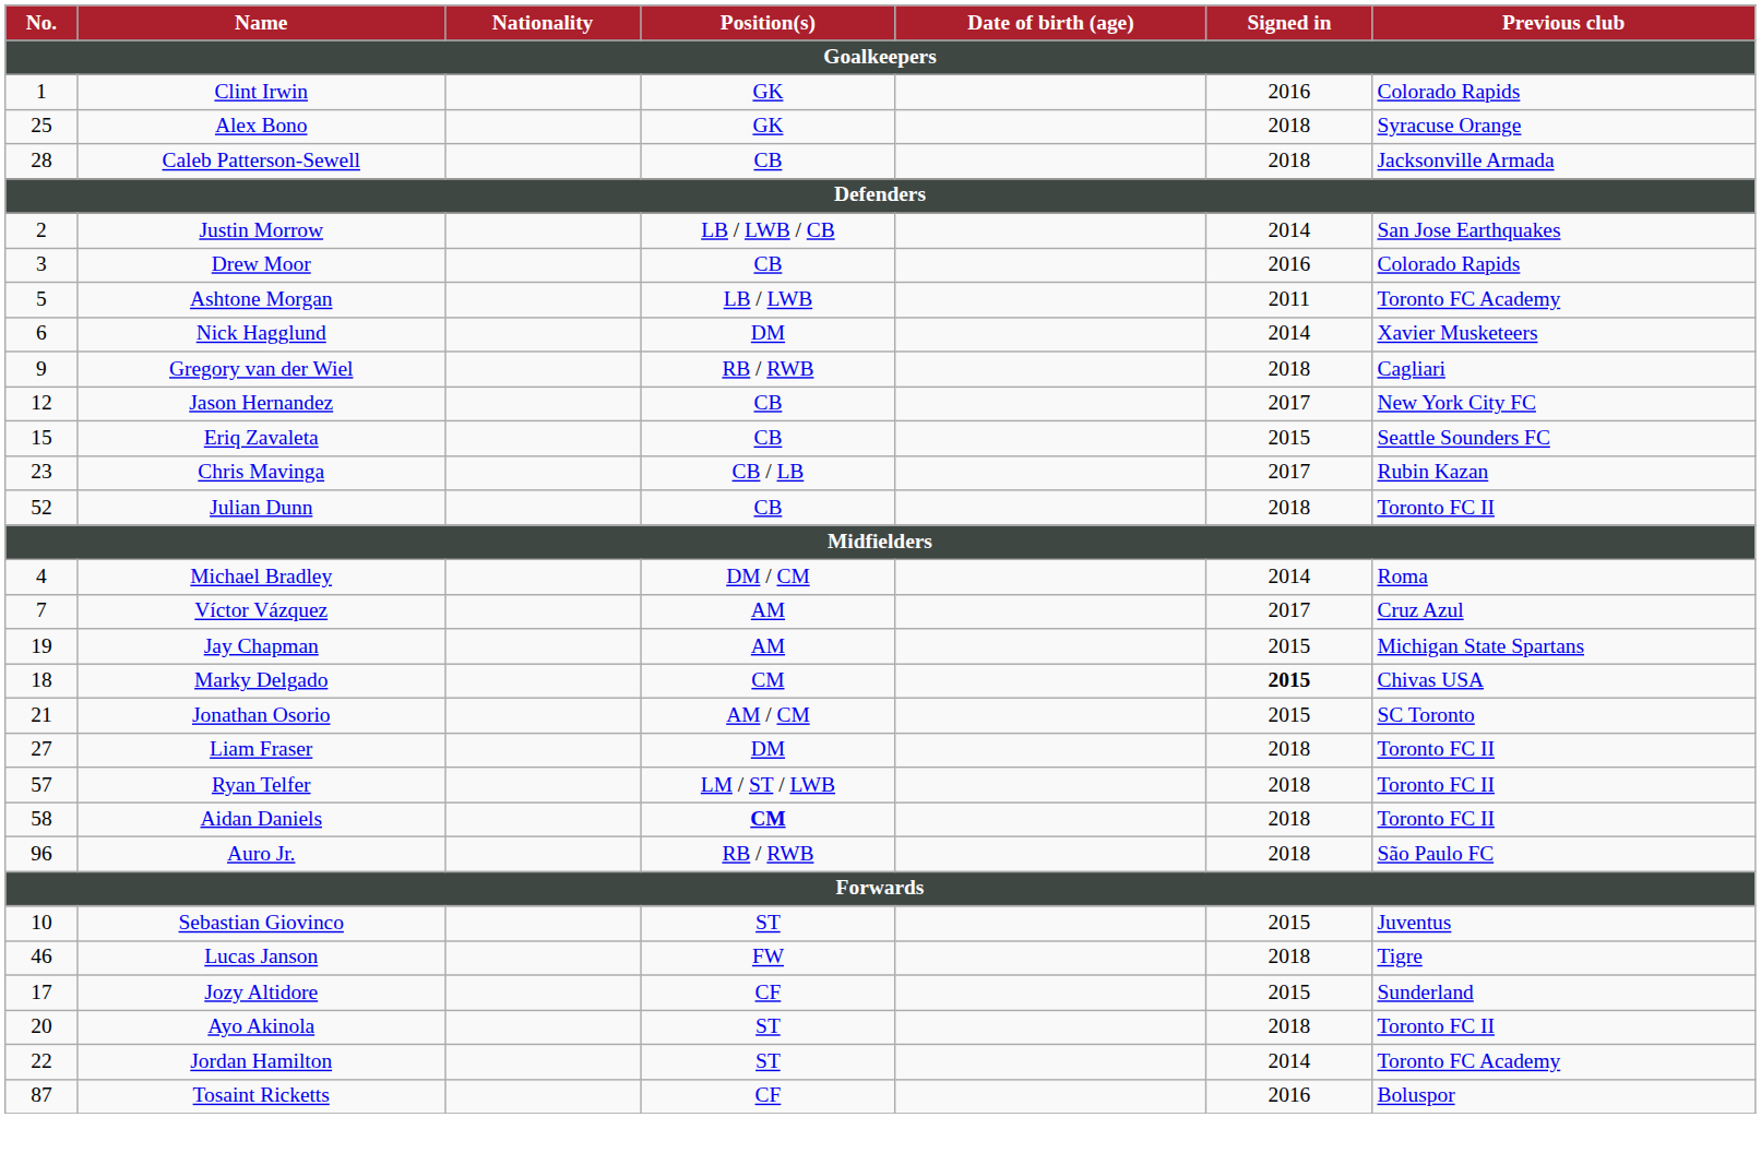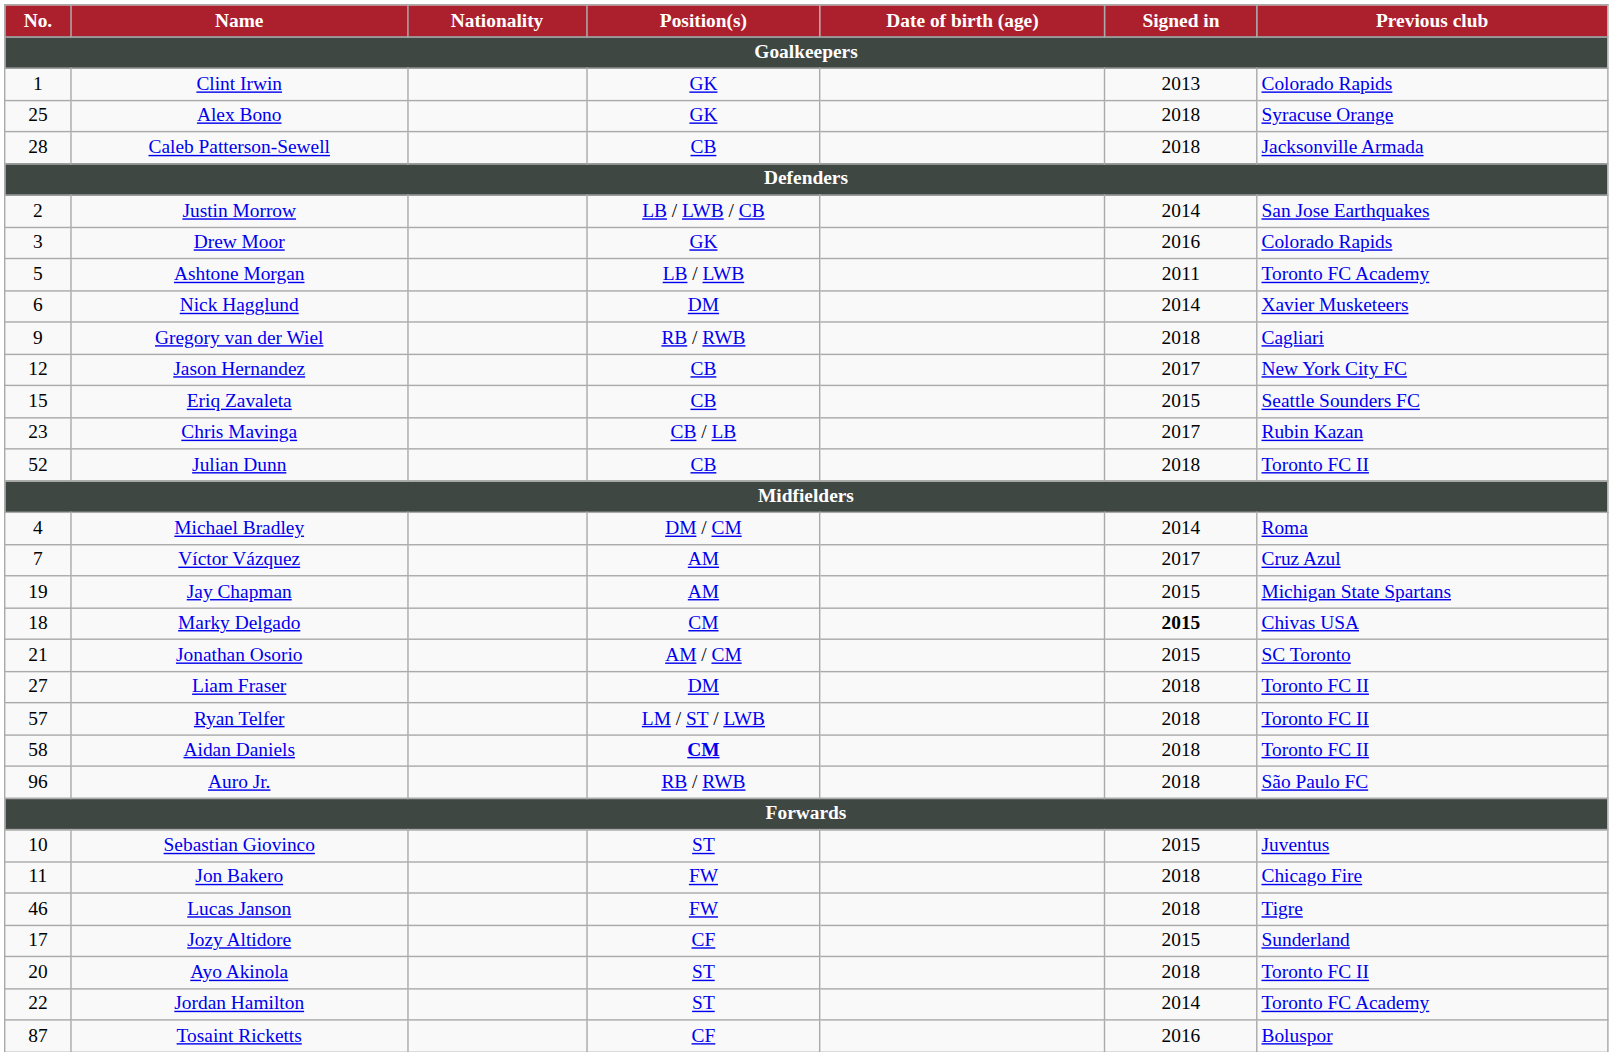Clint Irwin | Signed in: 2016 -> 2013
Drew Moor | Position(s): CB -> GK
+ row: 11 | Jon Bakero | FW | 2018 | Chicago Fire
